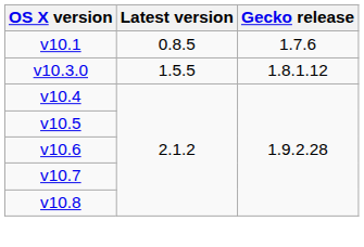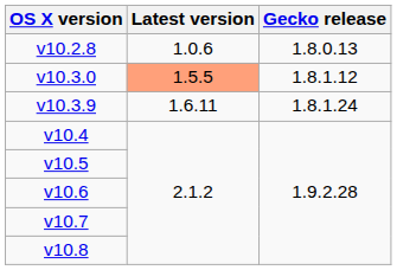- row: v10.1 | 0.8.5 | 1.7.6
+ row: v10.2.8 | 1.0.6 | 1.8.0.13
v10.3.0 | Latest version: no background -> lightsalmon background
+ row: v10.3.9 | 1.6.11 | 1.8.1.24
